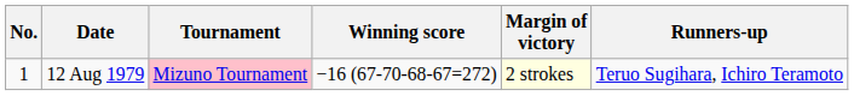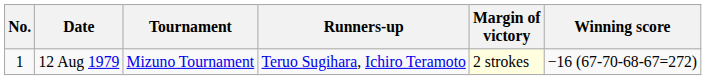columns swapped: Winning score <-> Runners-up
12 Aug 1979 | Tournament: pink background -> no background
